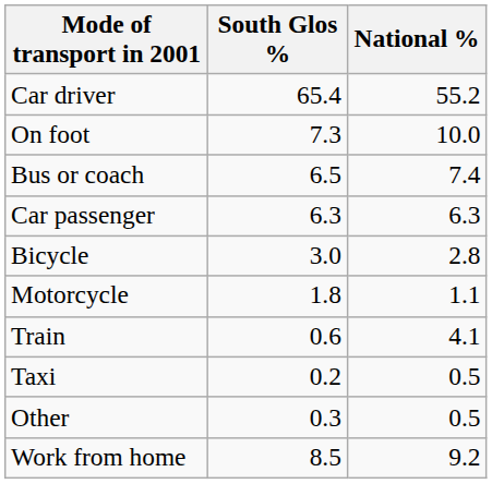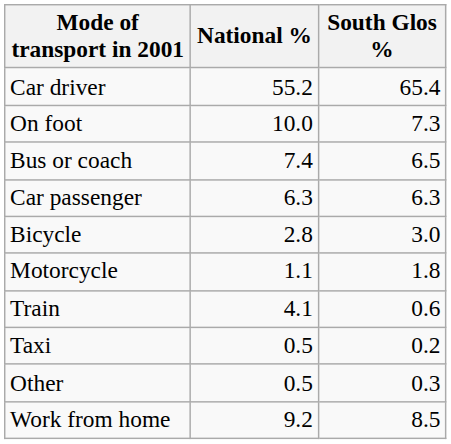columns swapped: South Glos % <-> National %
